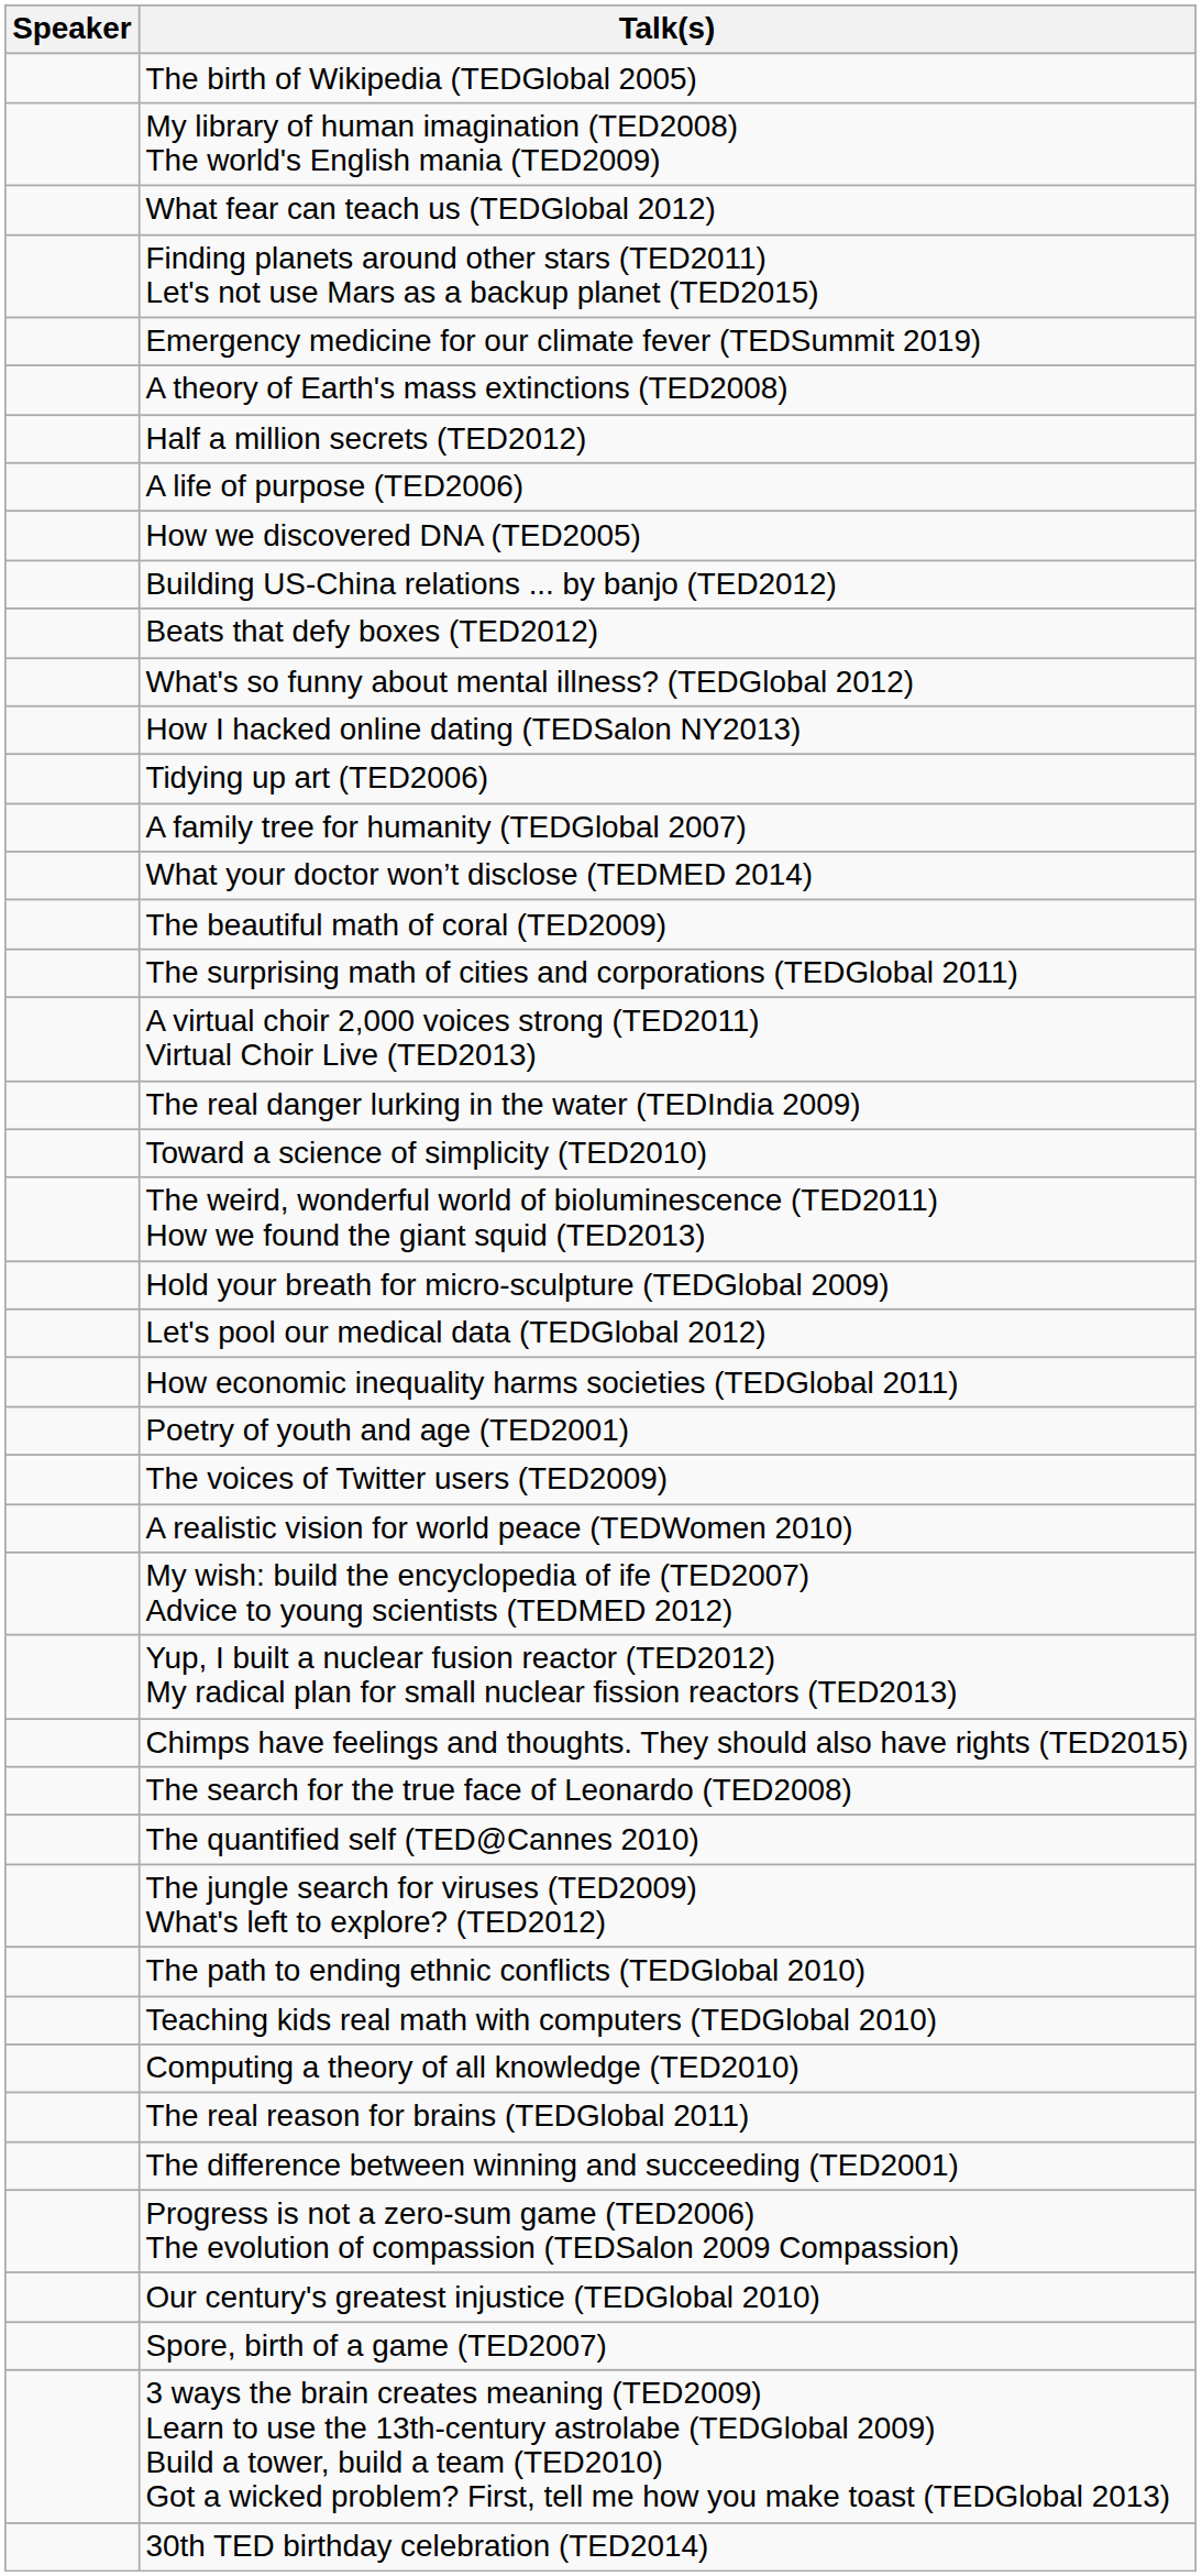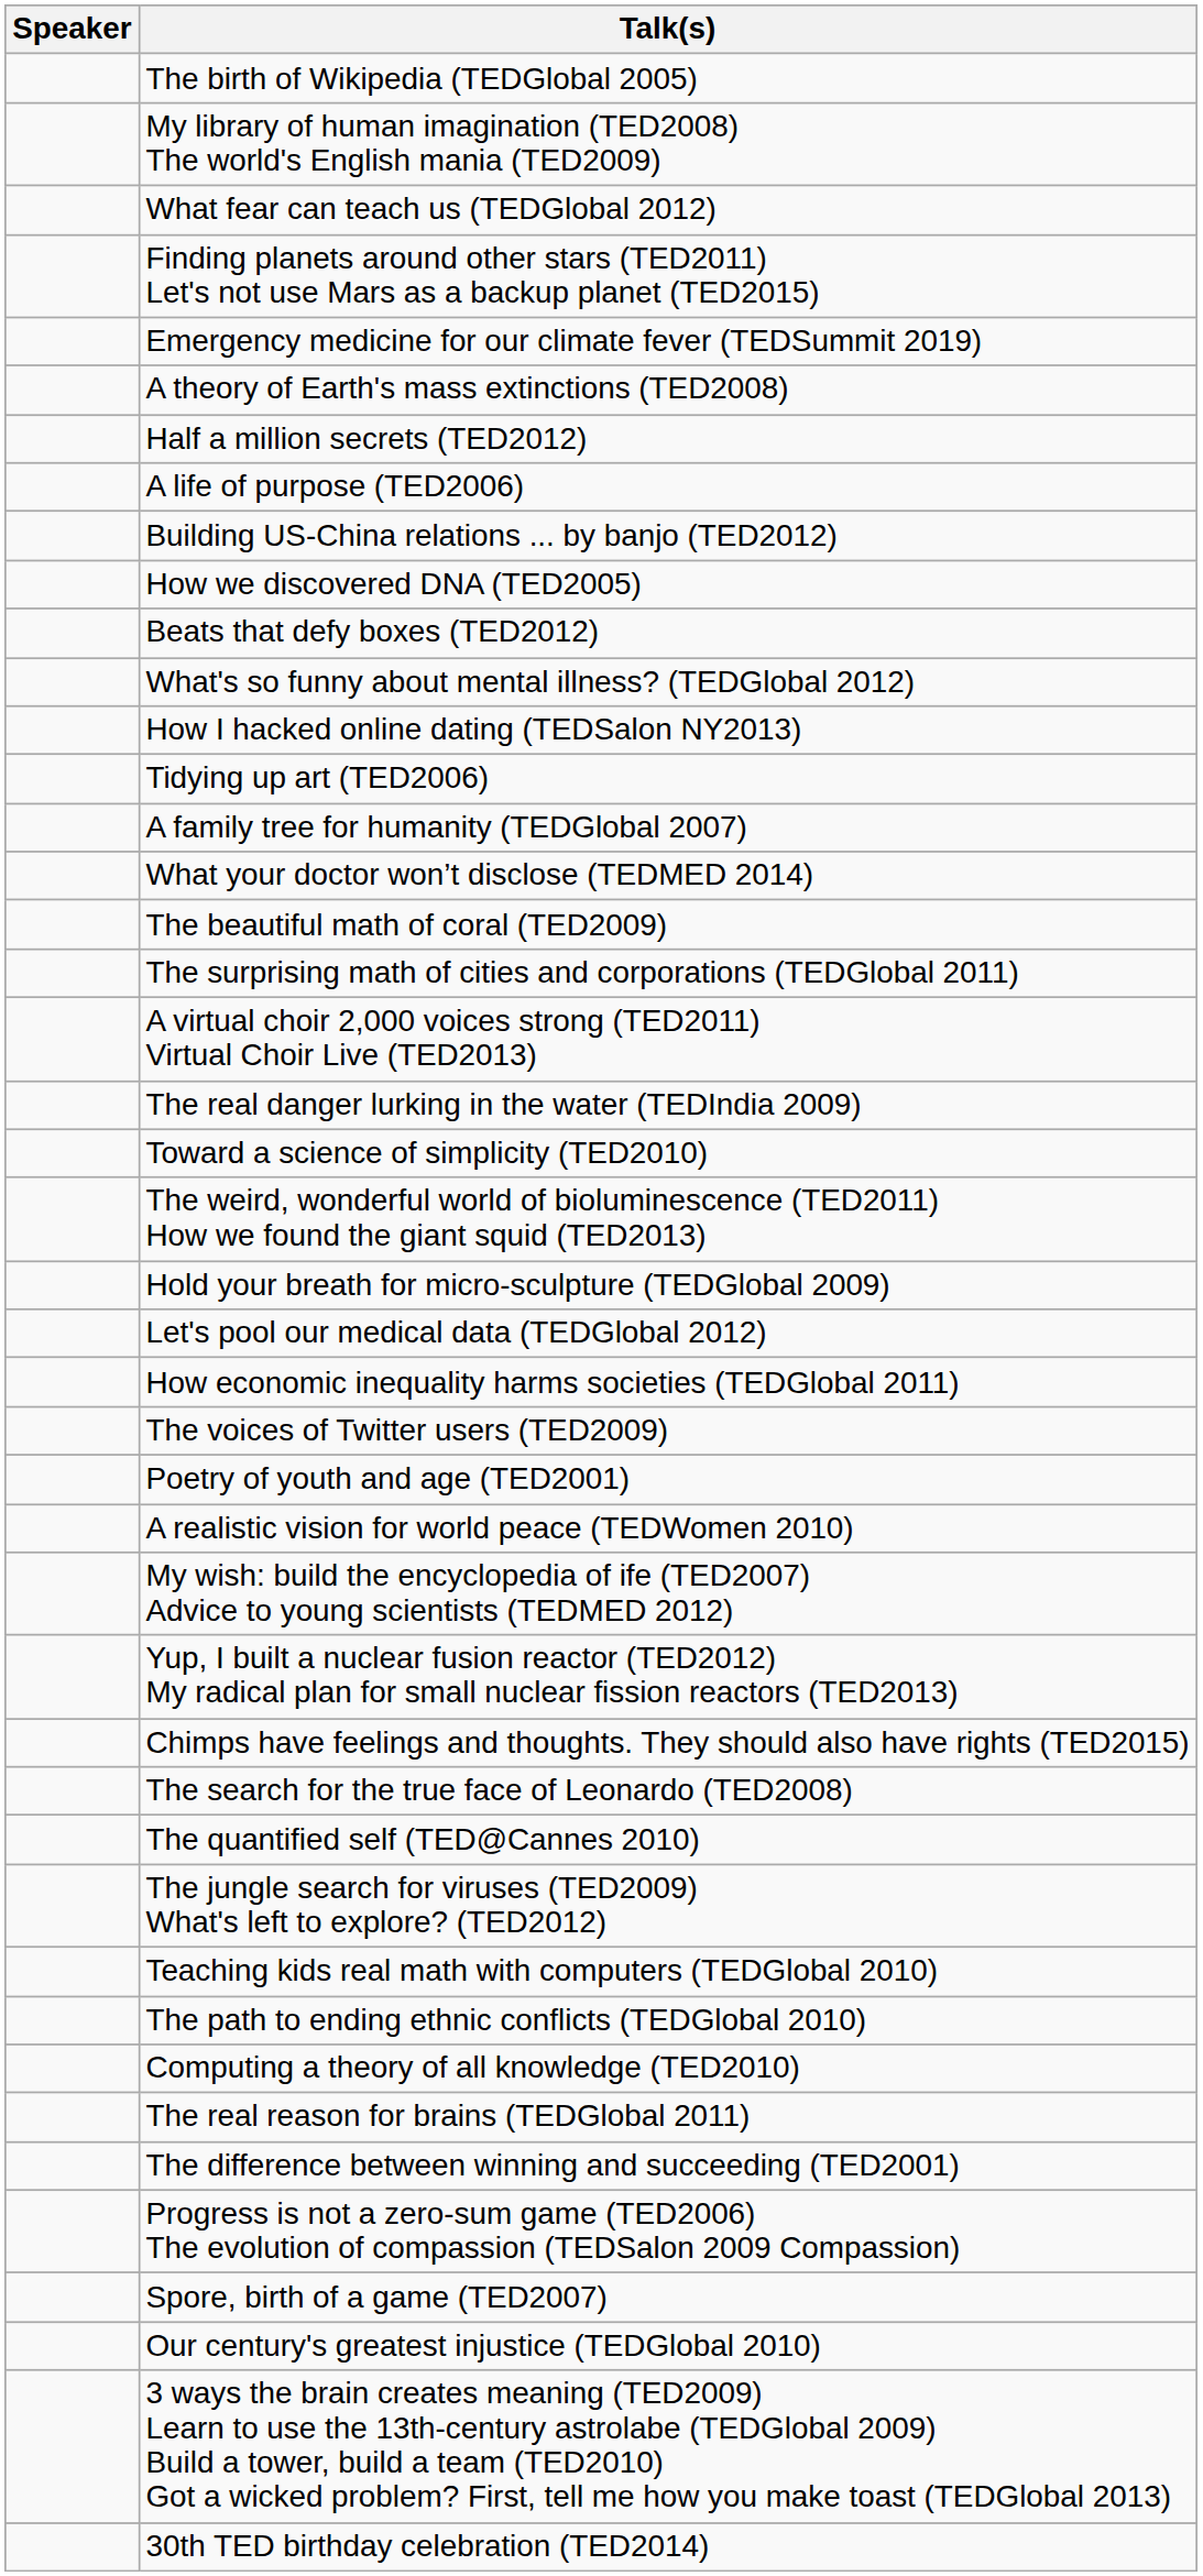rows swapped: Building US-China relations ... by banjo (TED2012) <-> How we discovered DNA (TED2005)
rows swapped: Poetry of youth and age (TED2001) <-> The voices of Twitter users (TED2009)
rows swapped: The path to ending ethnic conflicts (TEDGlobal 2010) <-> Teaching kids real math with computers (TEDGlobal 2010)
rows swapped: Spore, birth of a game (TED2007) <-> Our century's greatest injustice (TEDGlobal 2010)
